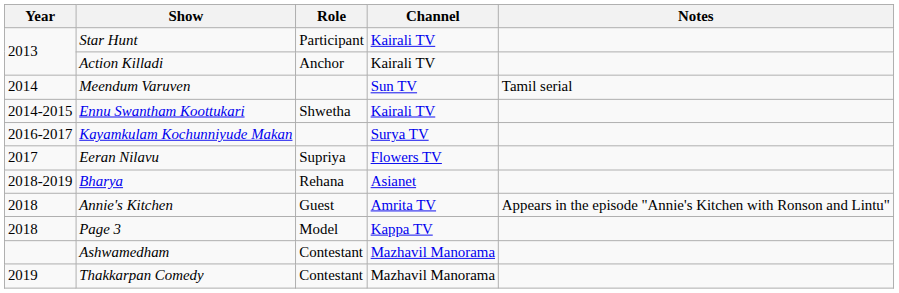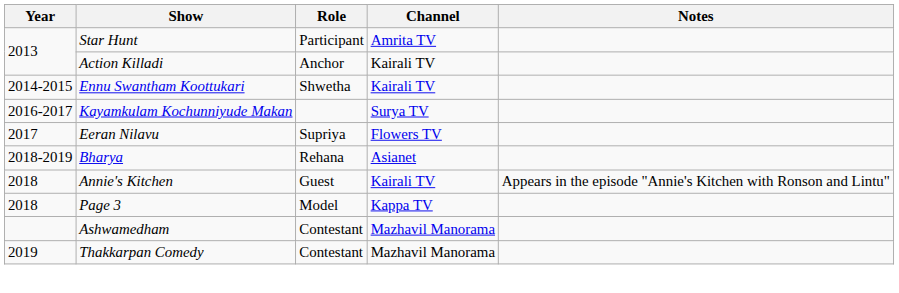Star Hunt | Channel: Kairali TV -> Amrita TV
- row: 2014 | Meendum Varuven | Sun TV | Tamil serial
Annie's Kitchen | Channel: Amrita TV -> Kairali TV
